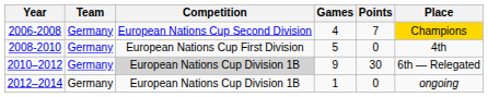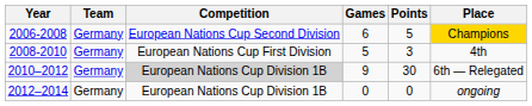2006-2008 | Games: 4 -> 6
2006-2008 | Points: 7 -> 5
2008-2010 | Points: 0 -> 3
2012–2014 | Games: 1 -> 0
